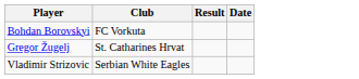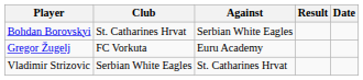+ column: Against | Serbian White Eagles | Euru Academy | St. Catharines Hrvat
Bohdan Borovskyi | Club: FC Vorkuta -> St. Catharines Hrvat
Gregor Žugelj | Club: St. Catharines Hrvat -> FC Vorkuta
